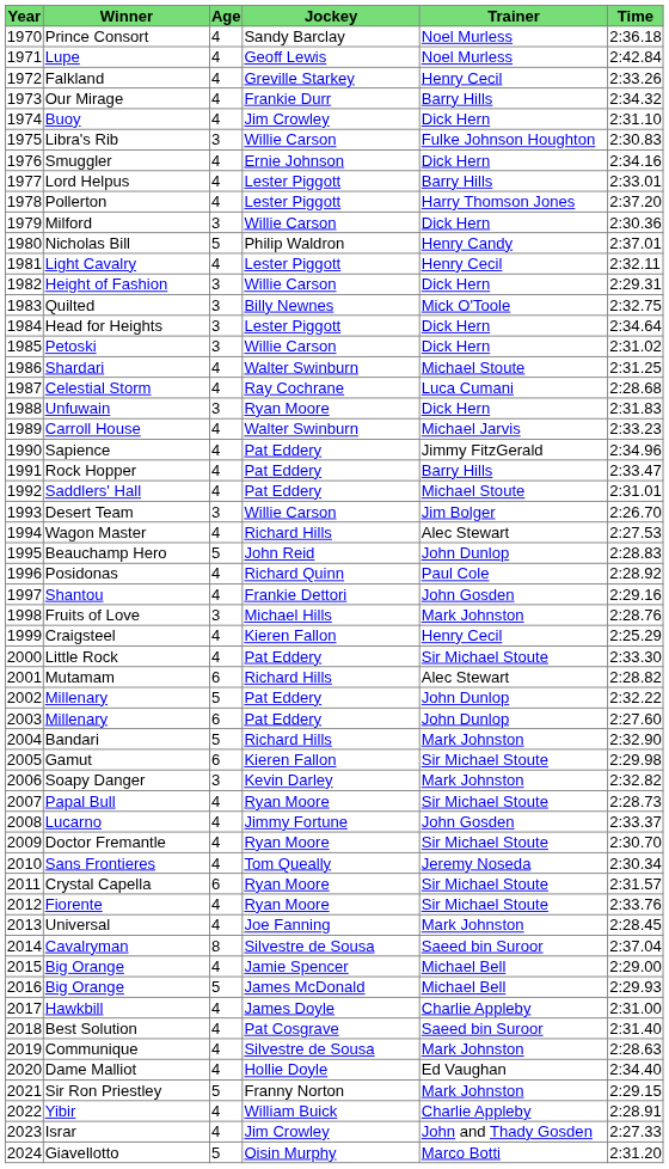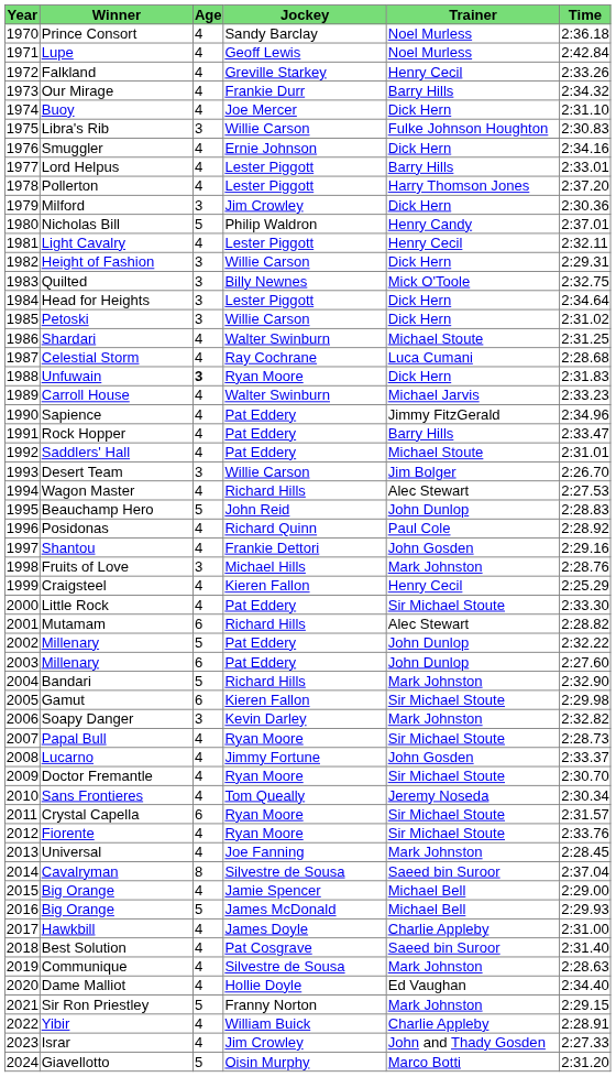Buoy | Jockey: Jim Crowley -> Joe Mercer
Milford | Jockey: Willie Carson -> Jim Crowley
Unfuwain | Age: normal -> bold
